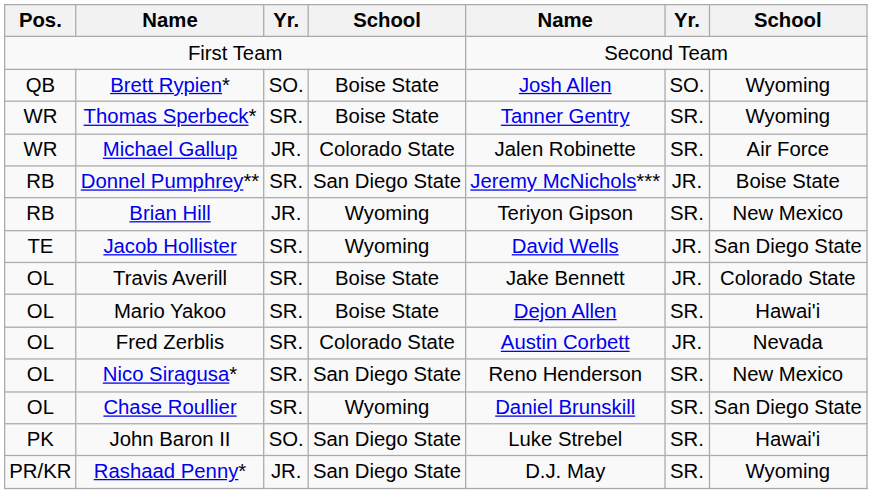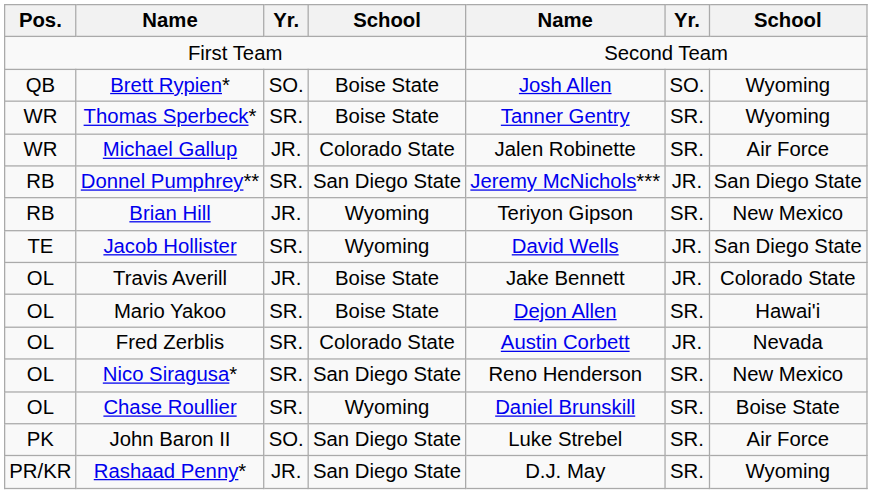Donnel Pumphrey** | column 7: Boise State -> San Diego State
Travis Averill | column 3: SR. -> JR.
Chase Roullier | column 7: San Diego State -> Boise State
John Baron II | column 7: Hawai'i -> Air Force
